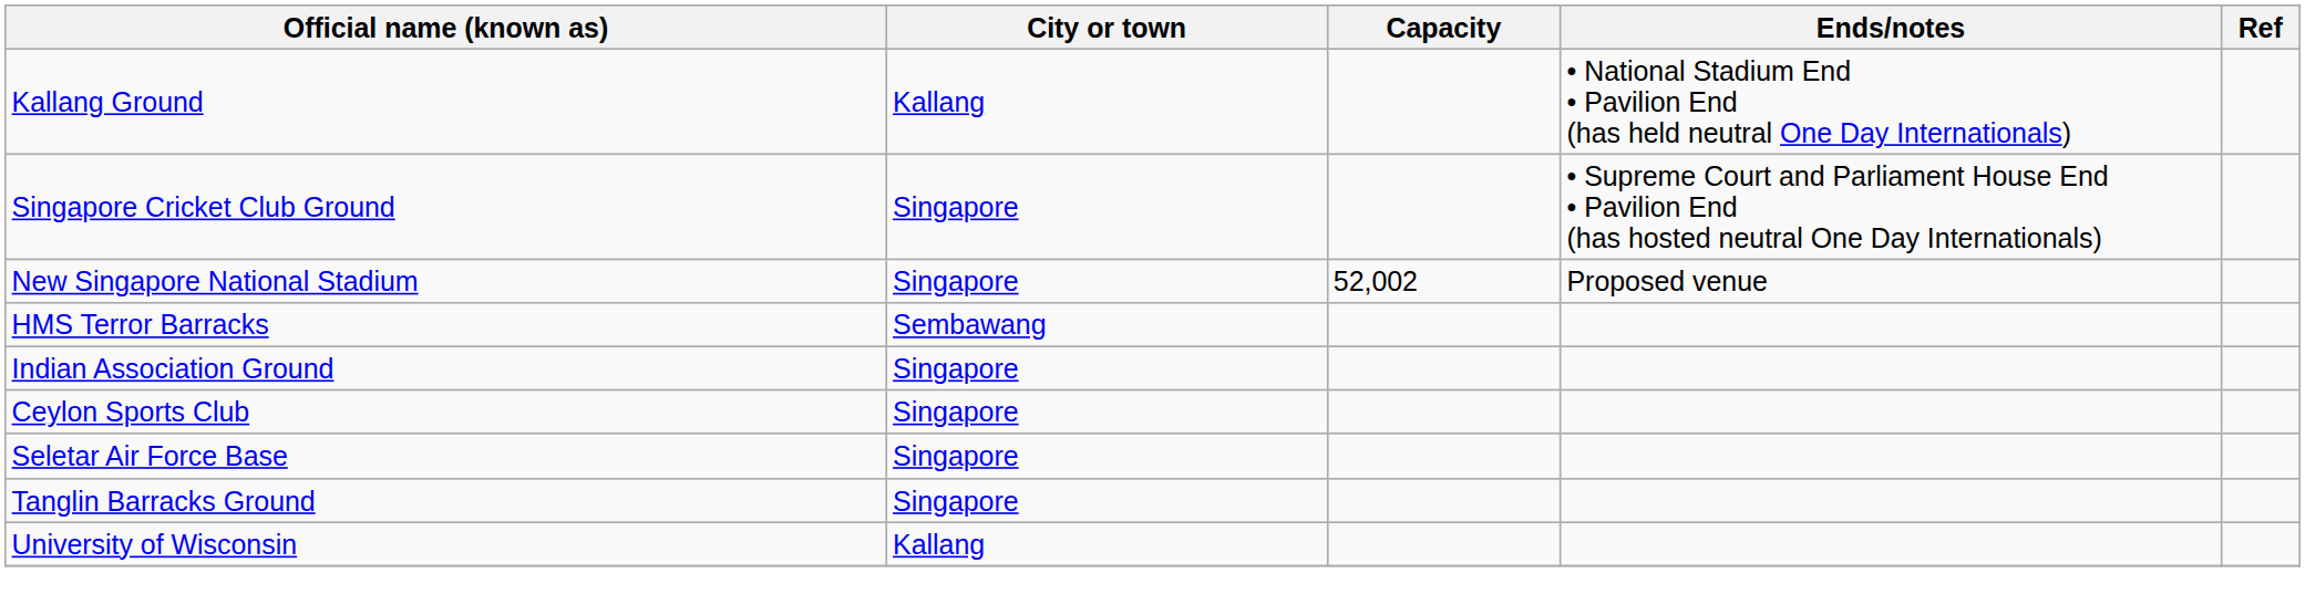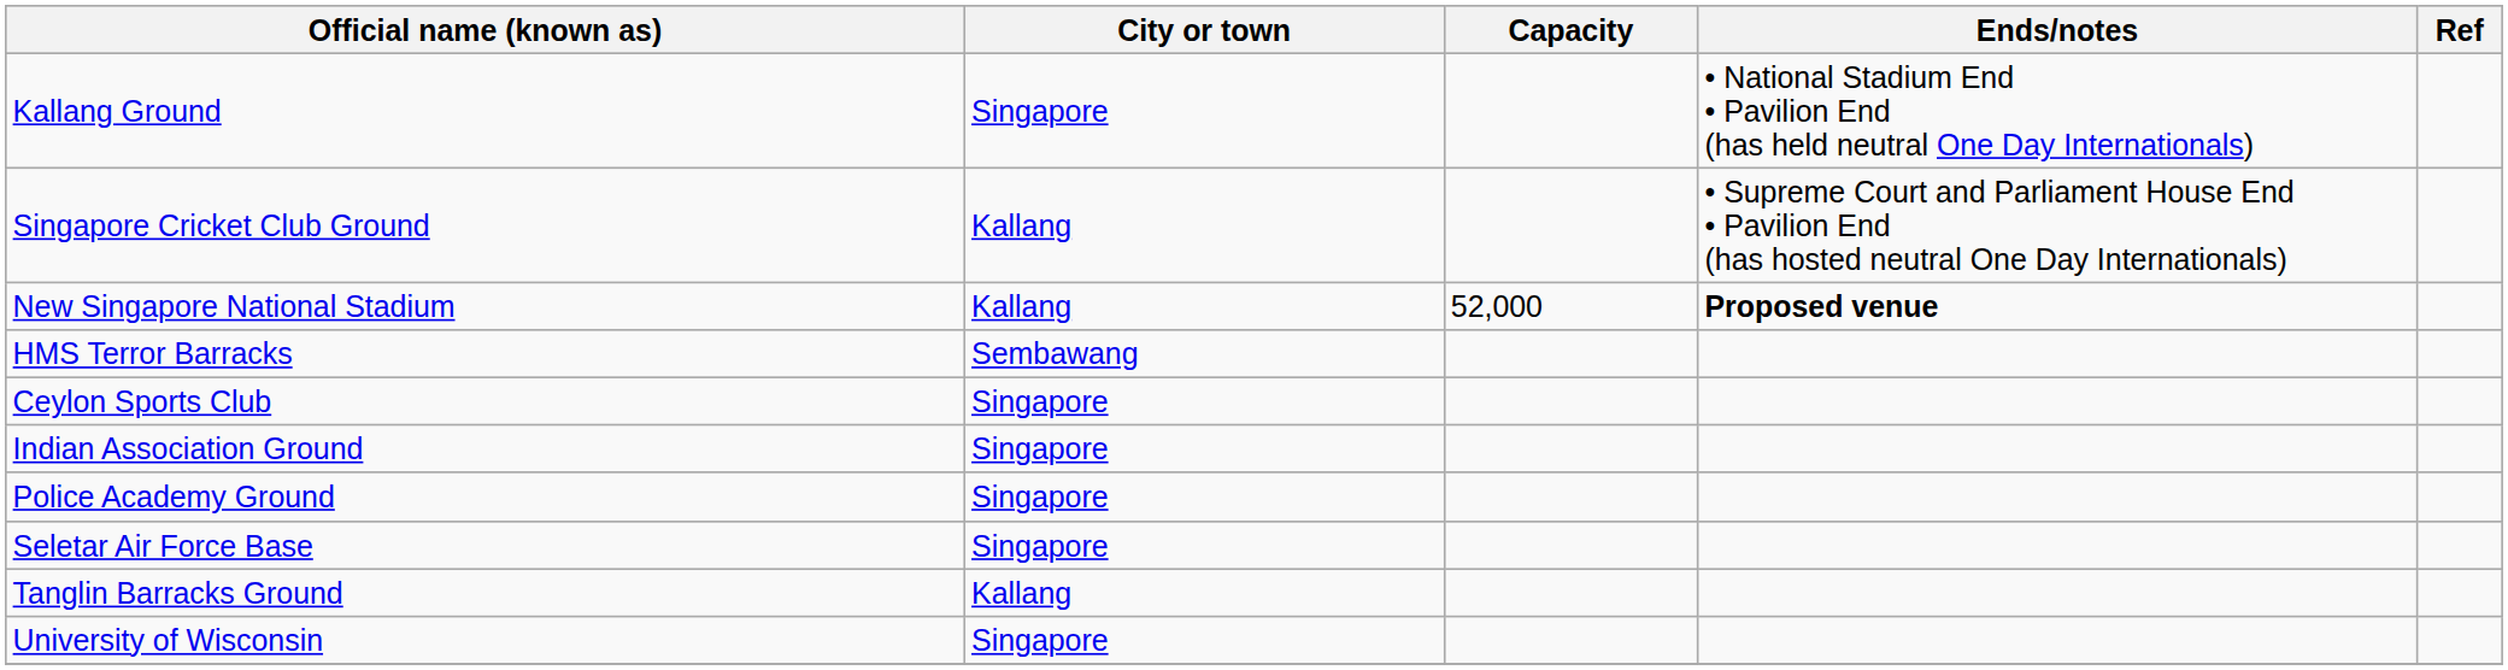Kallang Ground | City or town: Kallang -> Singapore
Singapore Cricket Club Ground | City or town: Singapore -> Kallang
New Singapore National Stadium | City or town: Singapore -> Kallang
New Singapore National Stadium | Capacity: 52,002 -> 52,000
New Singapore National Stadium | Ends/notes: normal -> bold
rows swapped: Ceylon Sports Club <-> Indian Association Ground
+ row: Police Academy Ground | Singapore
Tanglin Barracks Ground | City or town: Singapore -> Kallang
University of Wisconsin | City or town: Kallang -> Singapore
